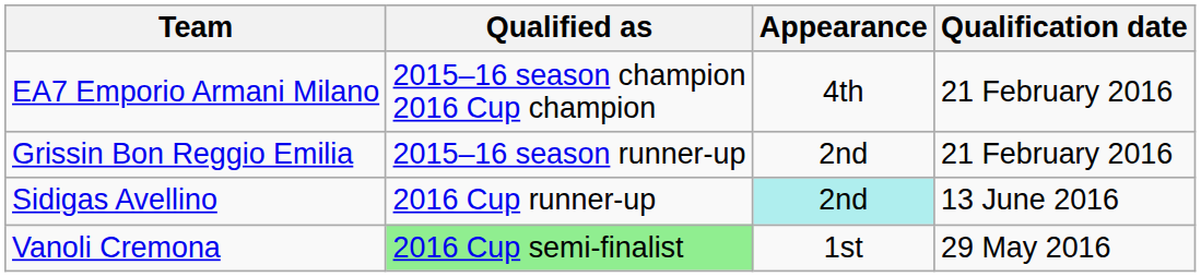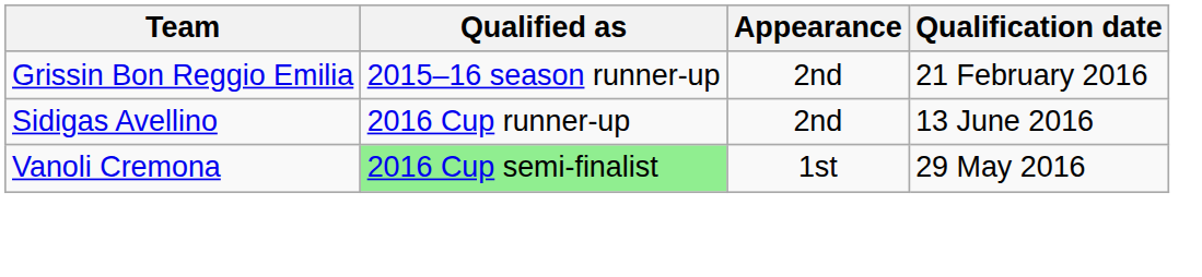- row: EA7 Emporio Armani Milano | 2015–16 season champion 2016 Cup champion | 4th | 21 February 2016
Sidigas Avellino | Appearance: paleturquoise background -> no background
